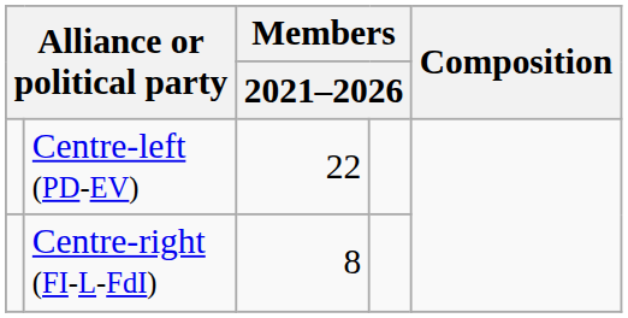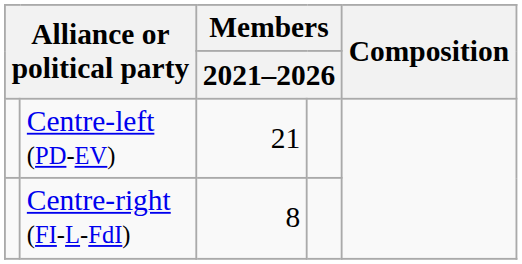Centre-left (PD-EV) | column 3: 22 -> 21
